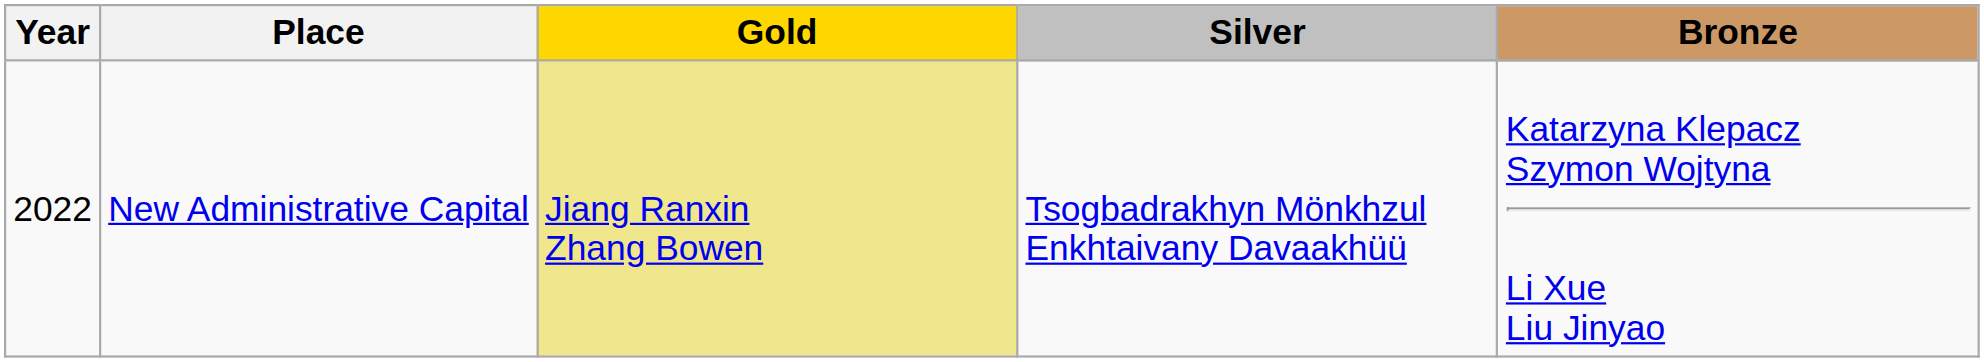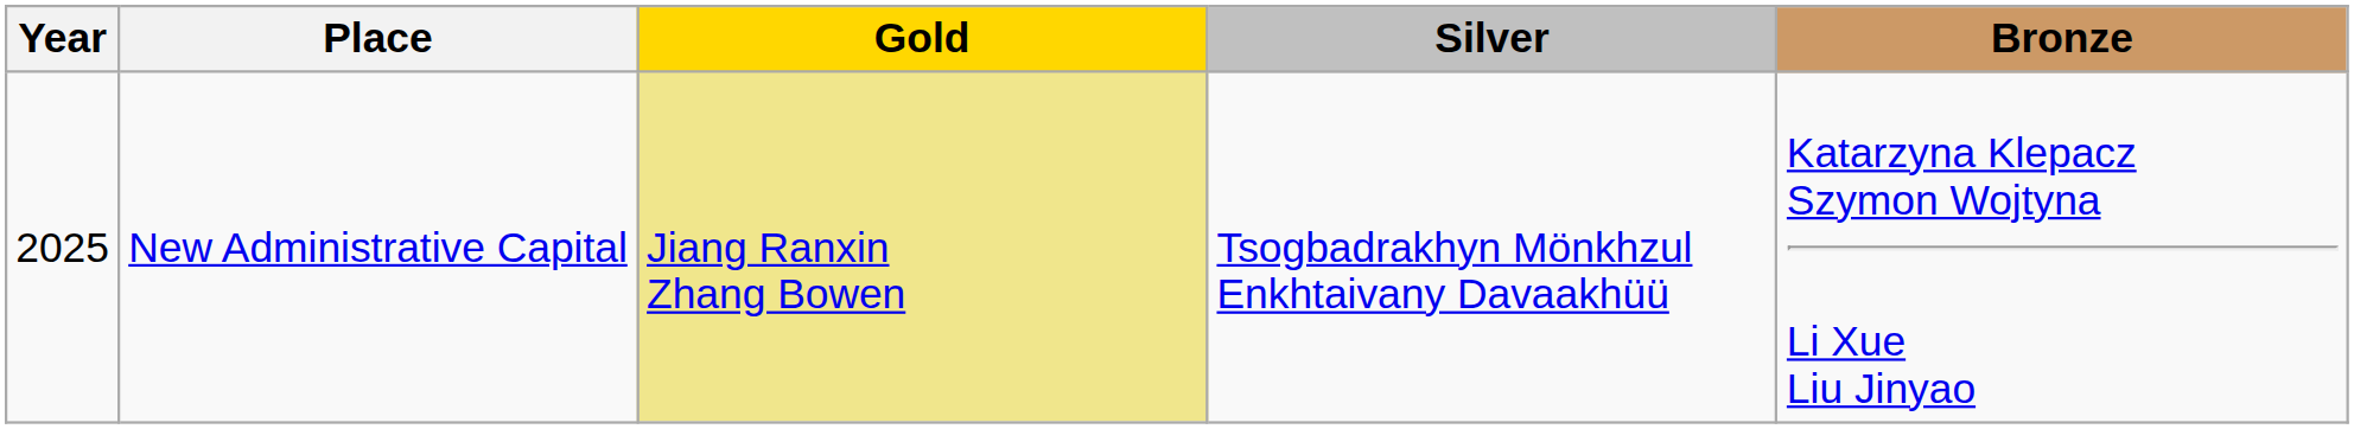New Administrative Capital | Year: 2022 -> 2025
